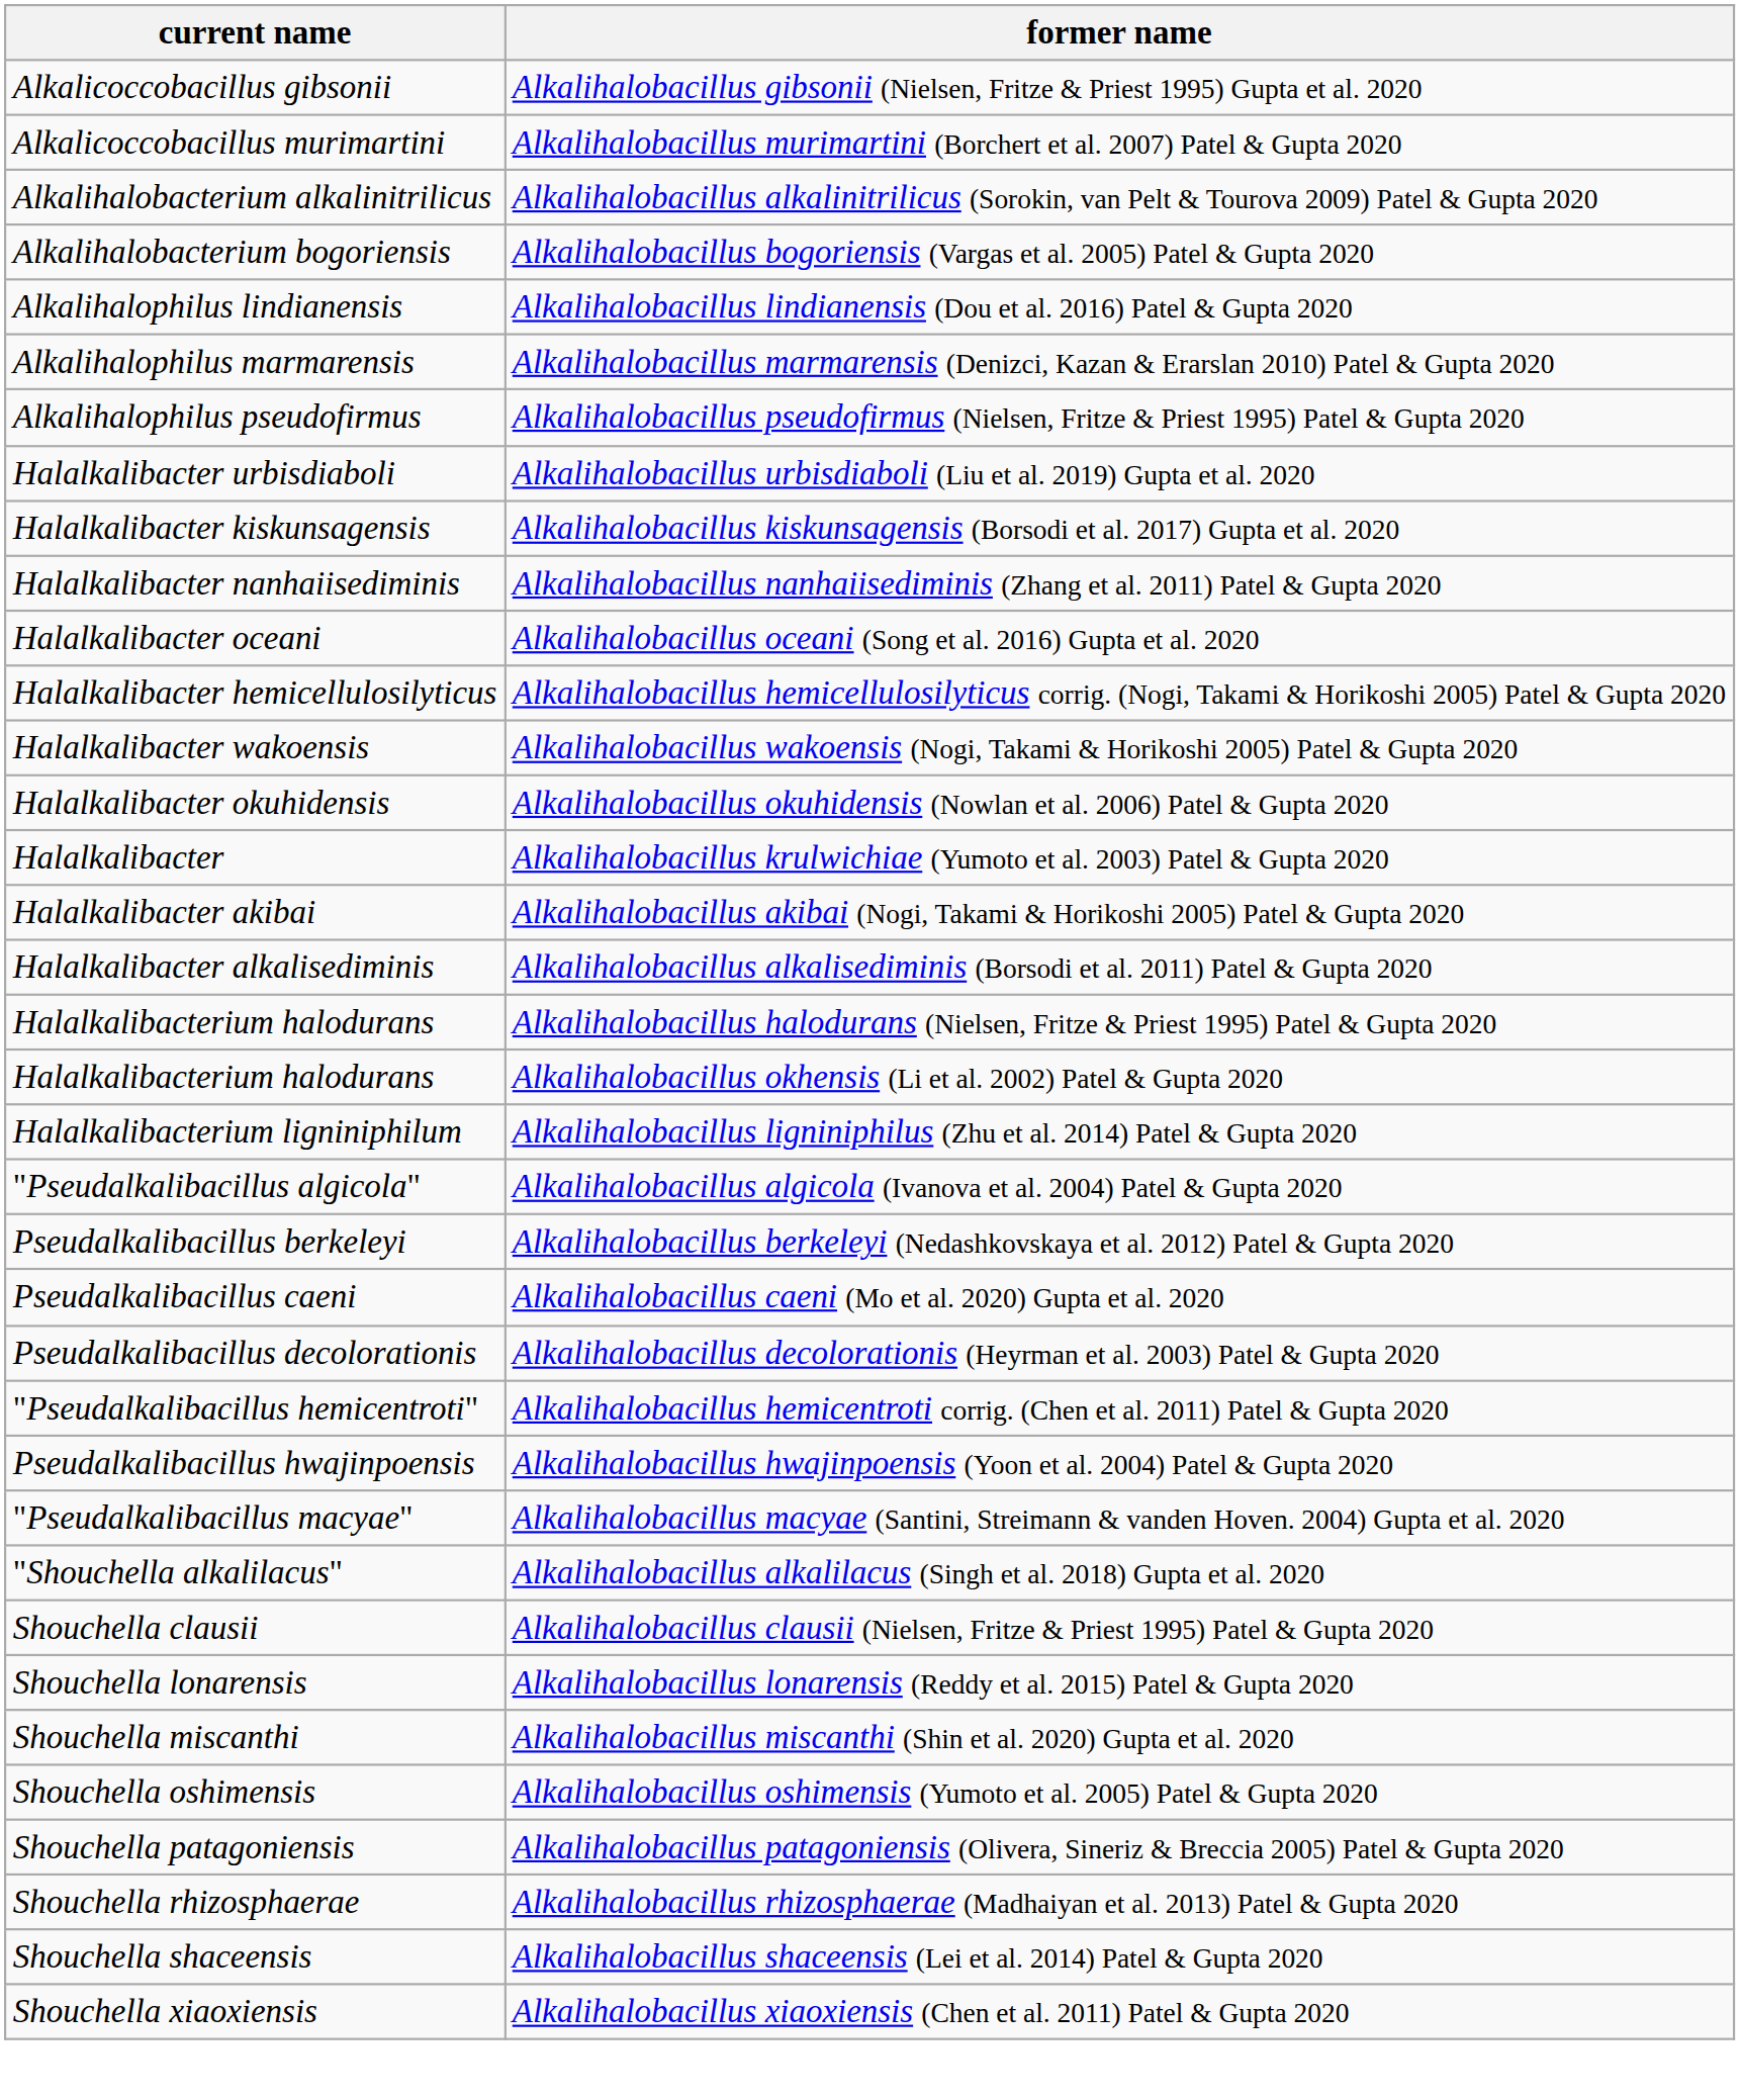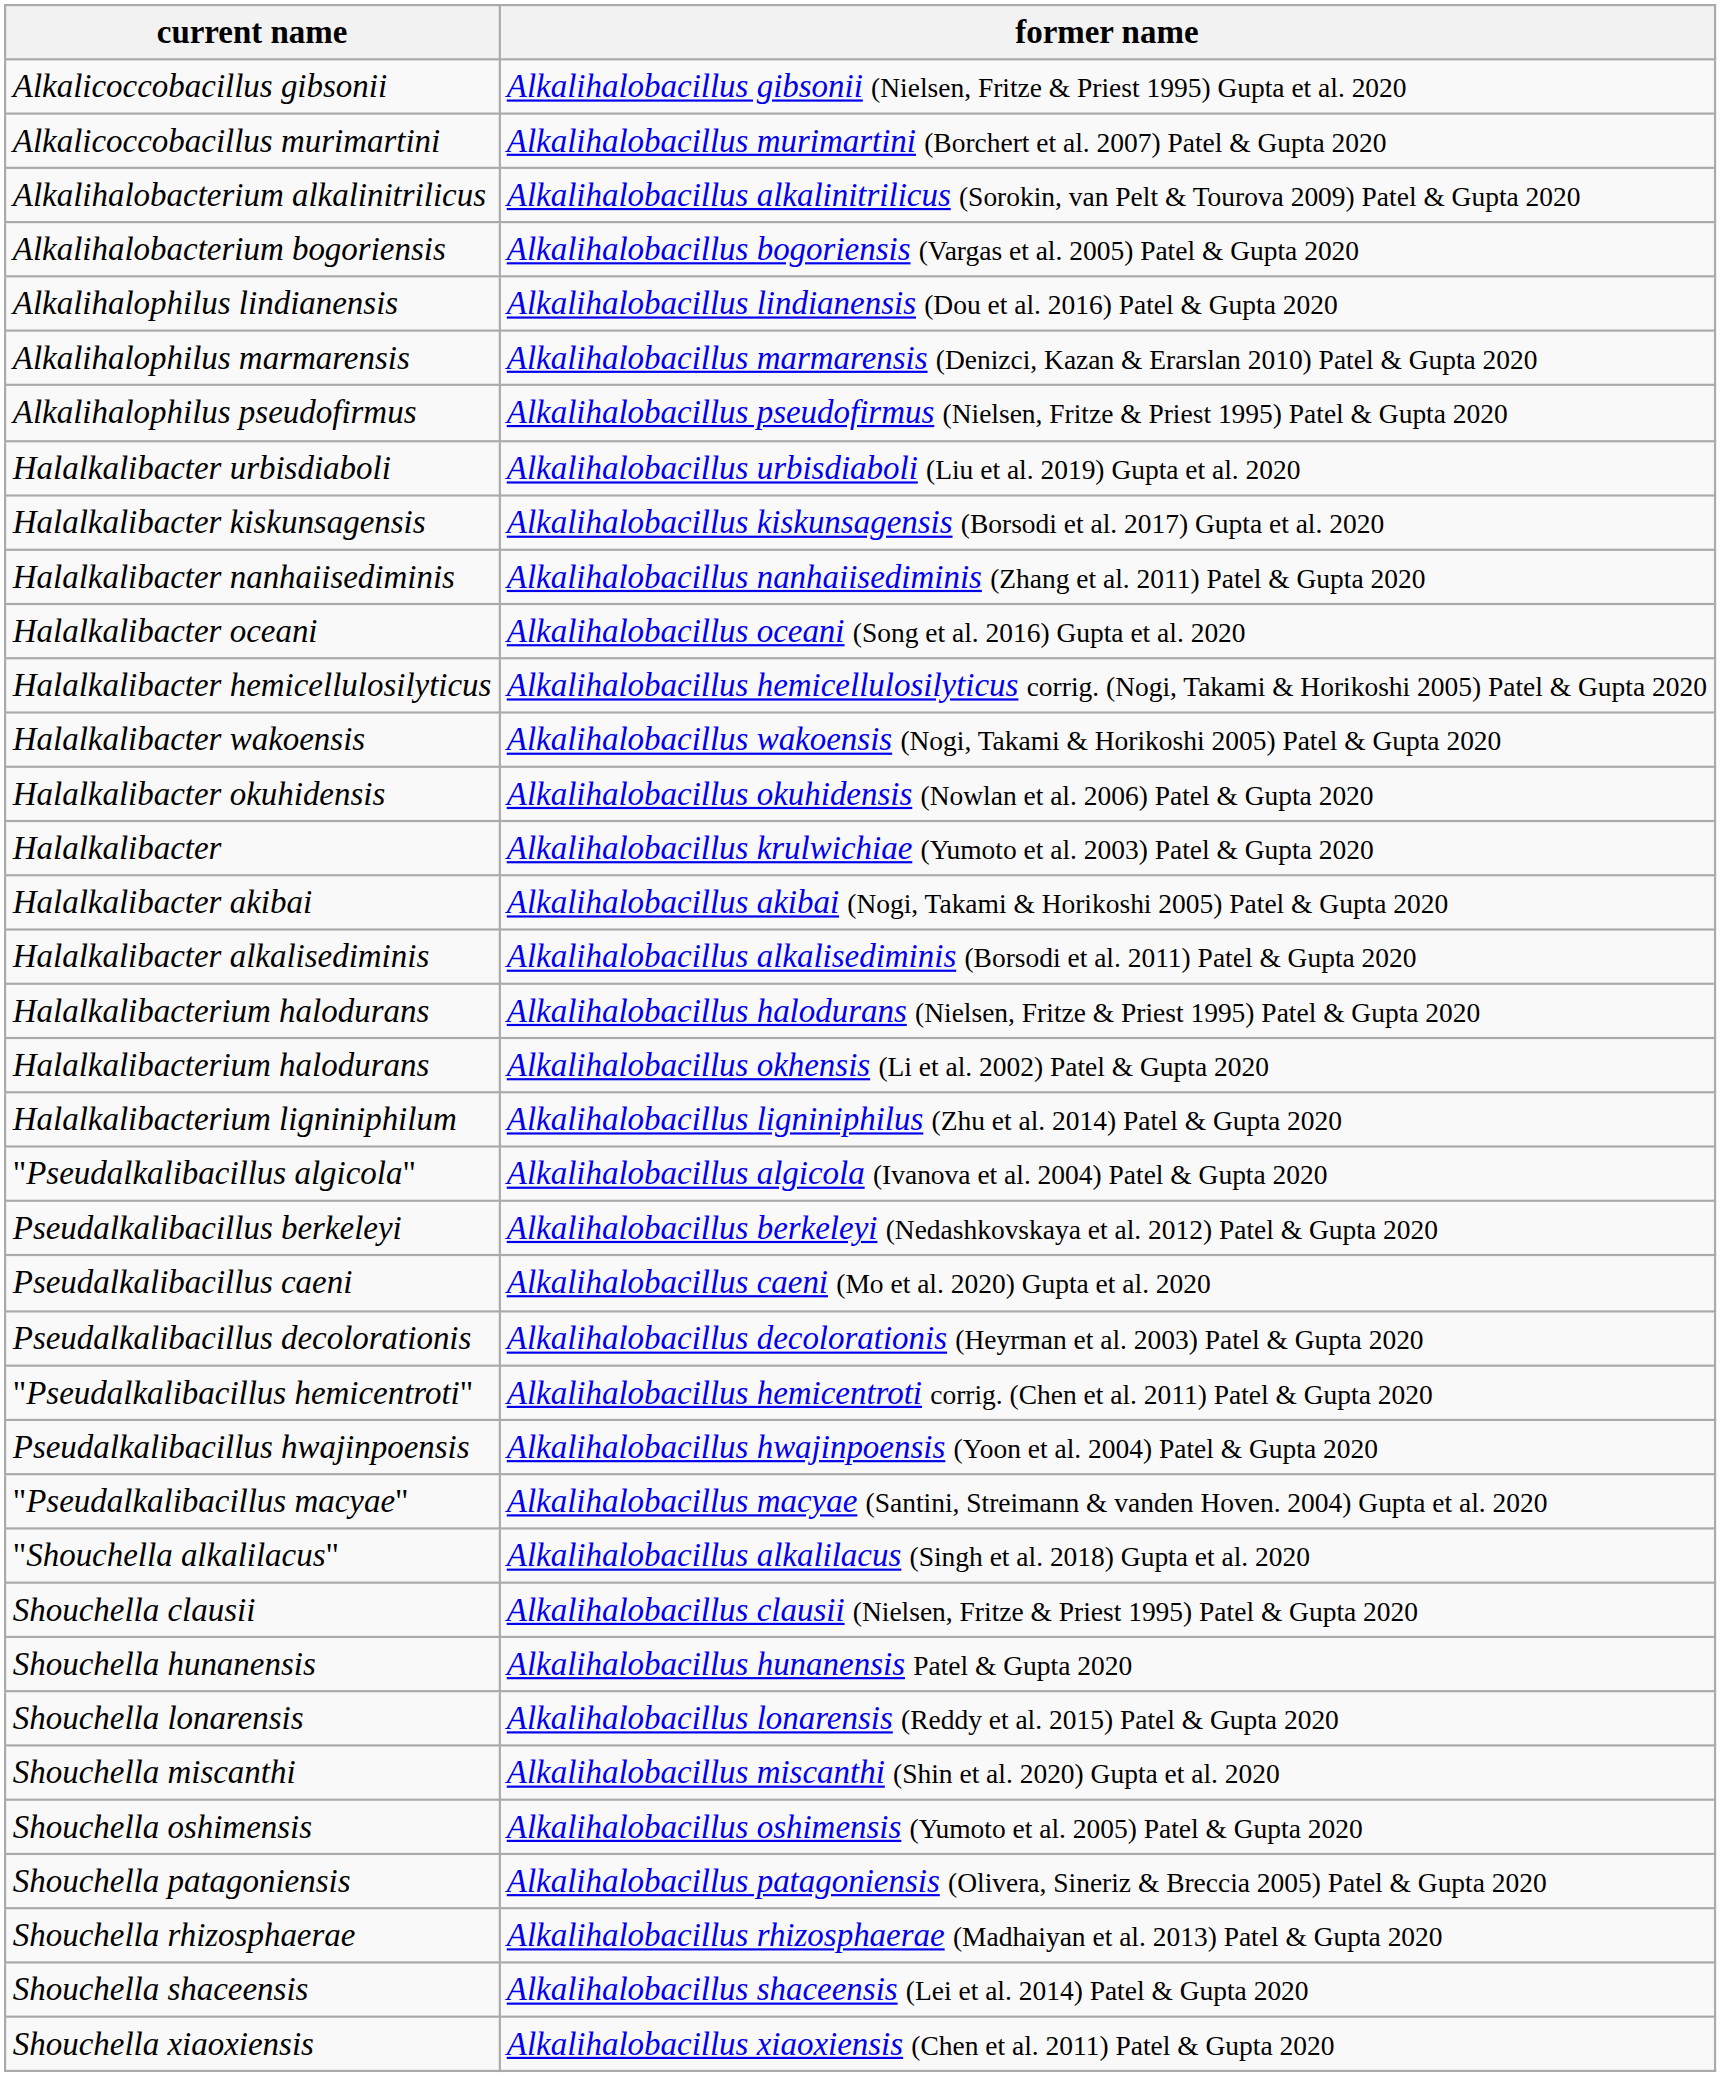+ row: Shouchella hunanensis | Alkalihalobacillus hunanensis Patel & Gupta 2020
